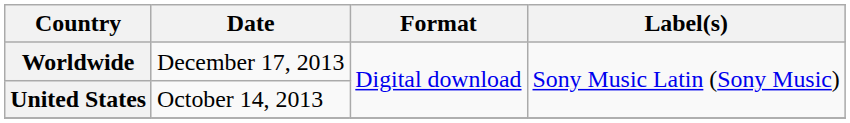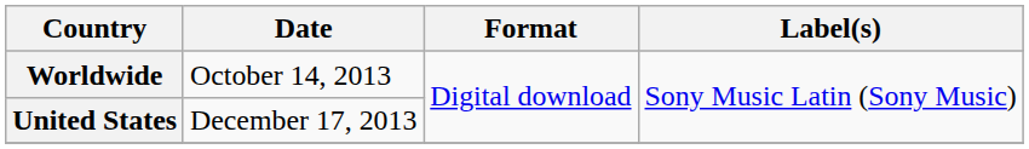Worldwide | Date: December 17, 2013 -> October 14, 2013
United States | Date: October 14, 2013 -> December 17, 2013
